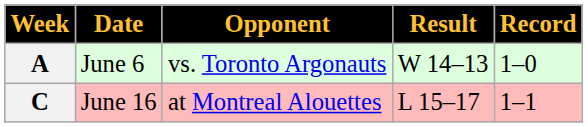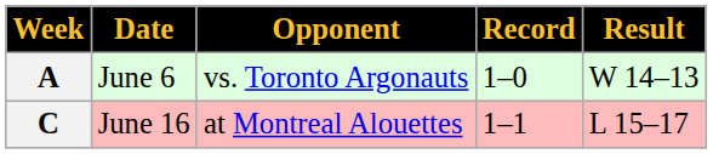columns swapped: Result <-> Record
